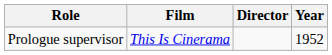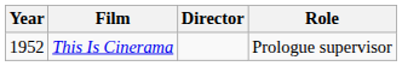columns swapped: Year <-> Role
